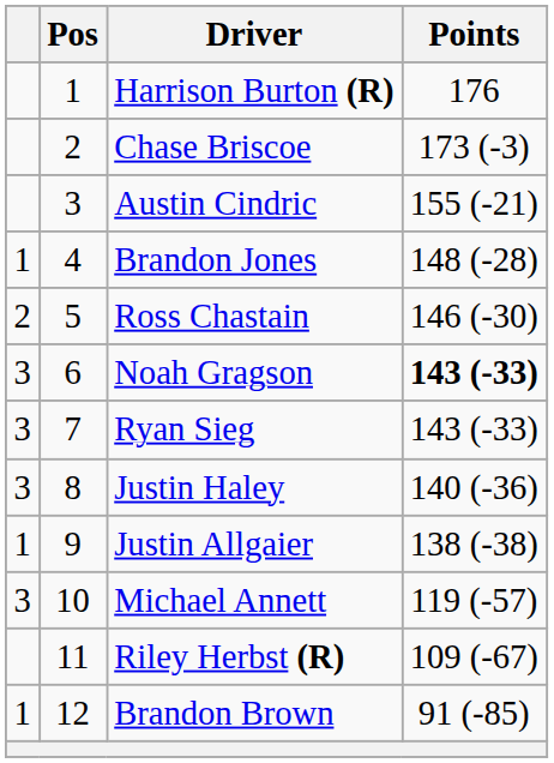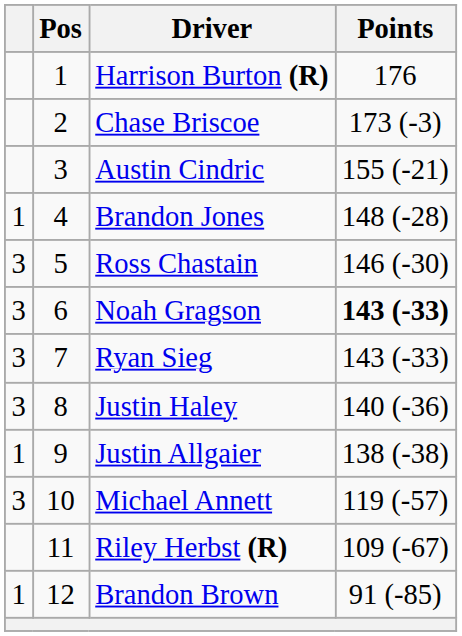Ross Chastain | column 1: 2 -> 3
